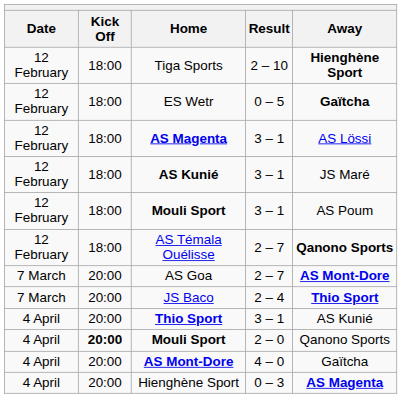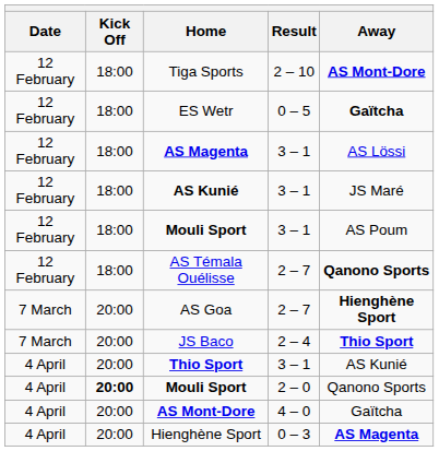Tiga Sports | Away: Hienghène Sport -> AS Mont-Dore
AS Goa | Away: AS Mont-Dore -> Hienghène Sport
